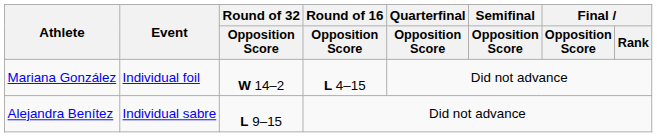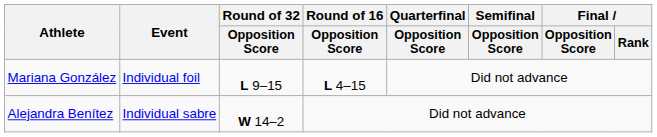Mariana González | Round of 32 / Opposition Score: W 14–2 -> L 9–15
Alejandra Benítez | Round of 32 / Opposition Score: L 9–15 -> W 14–2
